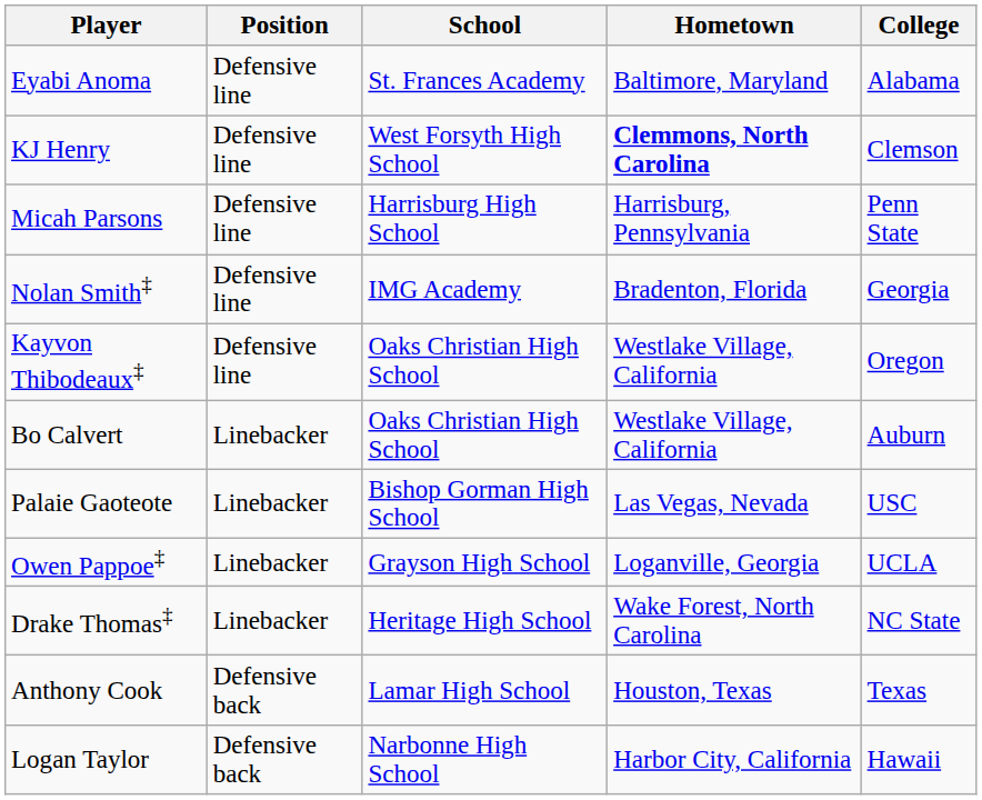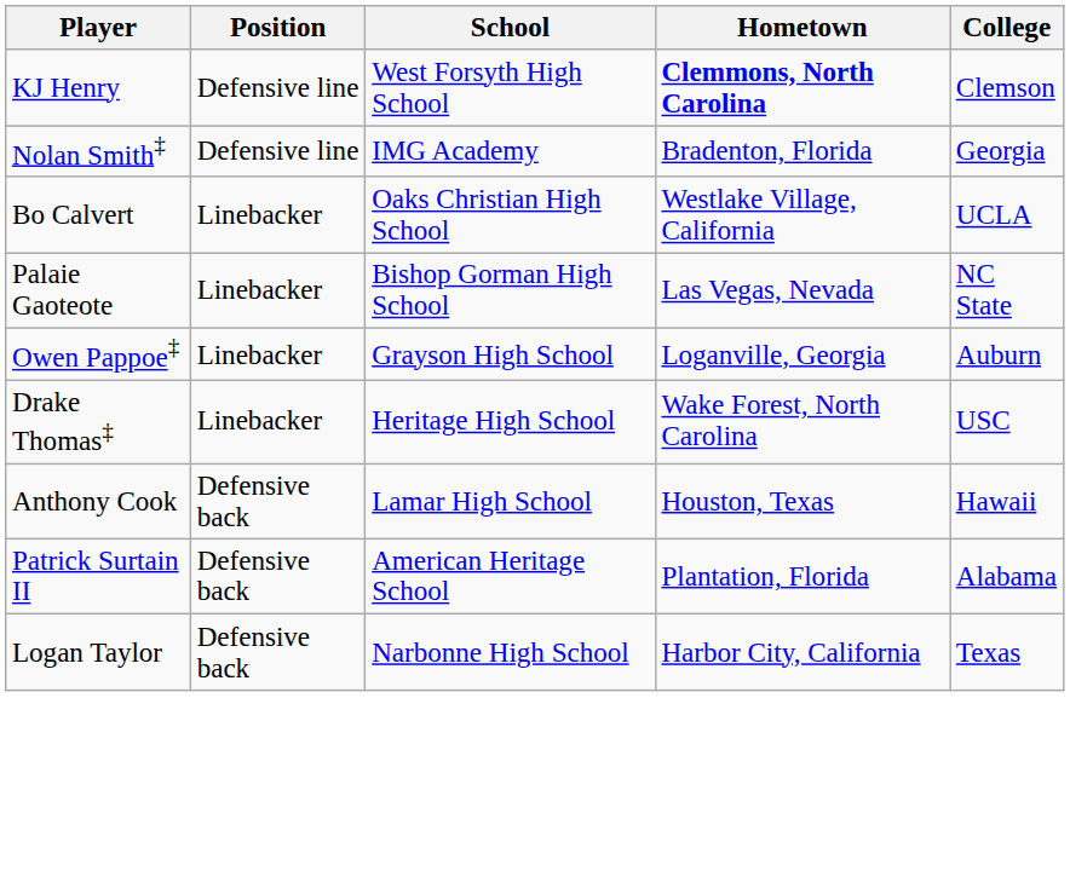- row: Eyabi Anoma | Defensive line | St. Frances Academy | Baltimore, Maryland | Alabama
- row: Micah Parsons | Defensive line | Harrisburg High School | Harrisburg, Pennsylvania | Penn State
- row: Kayvon Thibodeaux‡ | Defensive line | Oaks Christian High School | Westlake Village, California | Oregon
Bo Calvert | College: Auburn -> UCLA
Palaie Gaoteote | College: USC -> NC State
Owen Pappoe‡ | College: UCLA -> Auburn
Drake Thomas‡ | College: NC State -> USC
Anthony Cook | College: Texas -> Hawaii
+ row: Patrick Surtain II | Defensive back | American Heritage School | Plantation, Florida | Alabama
Logan Taylor | College: Hawaii -> Texas
